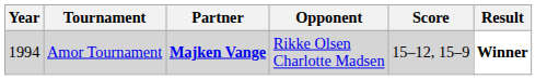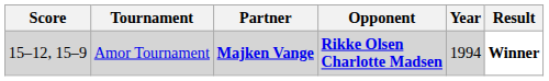columns swapped: Year <-> Score
Amor Tournament | Opponent: normal -> bold
